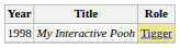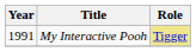My Interactive Pooh | Year: 1998 -> 1991
